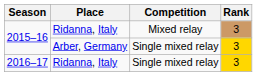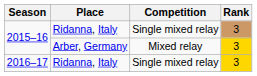2015–16 / Ridanna, Italy | Competition: Mixed relay -> Single mixed relay
2015–16 / Arber, Germany | Competition: Single mixed relay -> Mixed relay
